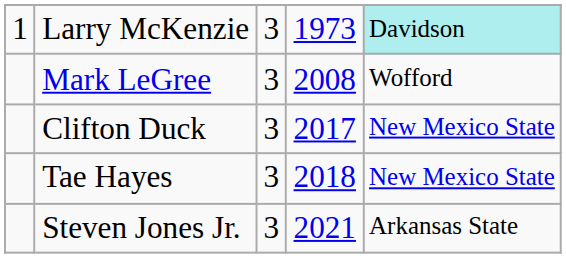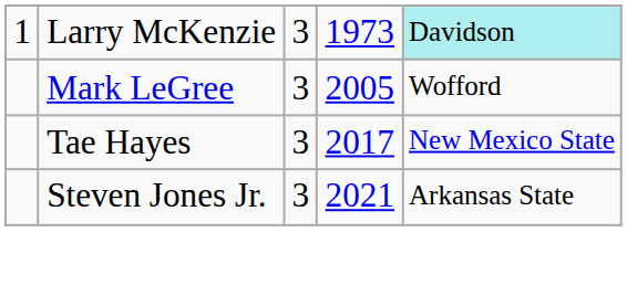Mark LeGree | column 4: 2008 -> 2005
- row: Clifton Duck | 3 | 2017 | New Mexico State
Tae Hayes | column 4: 2018 -> 2017
